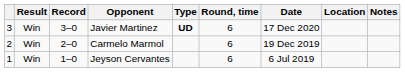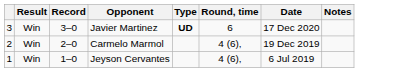- column: Location
Carmelo Marmol | Round, time: 6 -> 4 (6),
Jeyson Cervantes | Round, time: 6 -> 4 (6),
